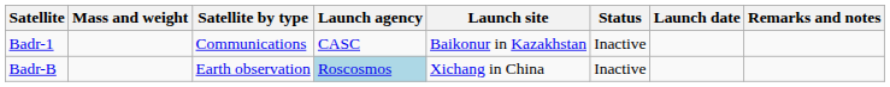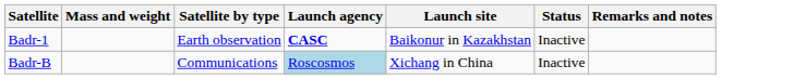- column: Launch date
Badr-1 | Satellite by type: Communications -> Earth observation
Badr-1 | Launch agency: normal -> bold
Badr-B | Satellite by type: Earth observation -> Communications
